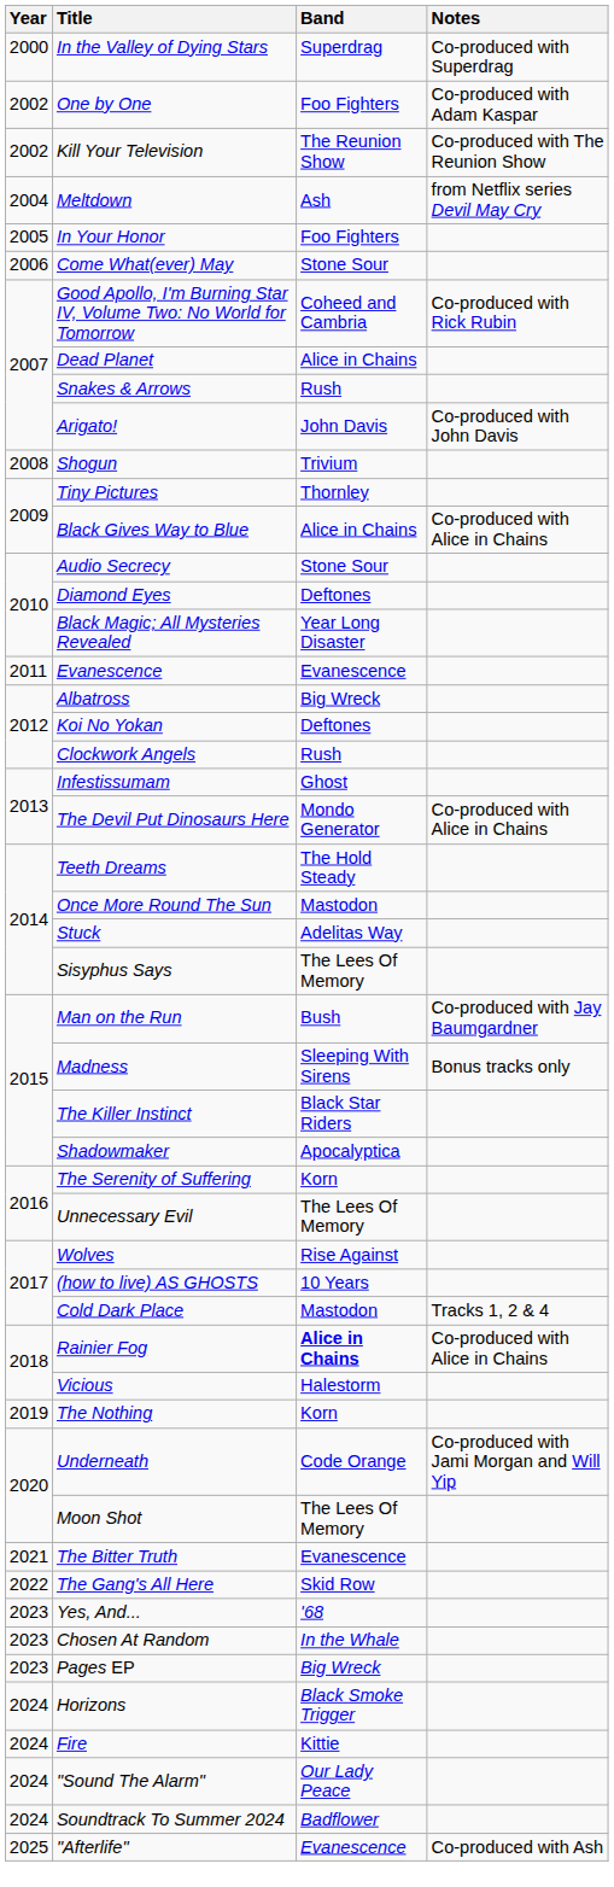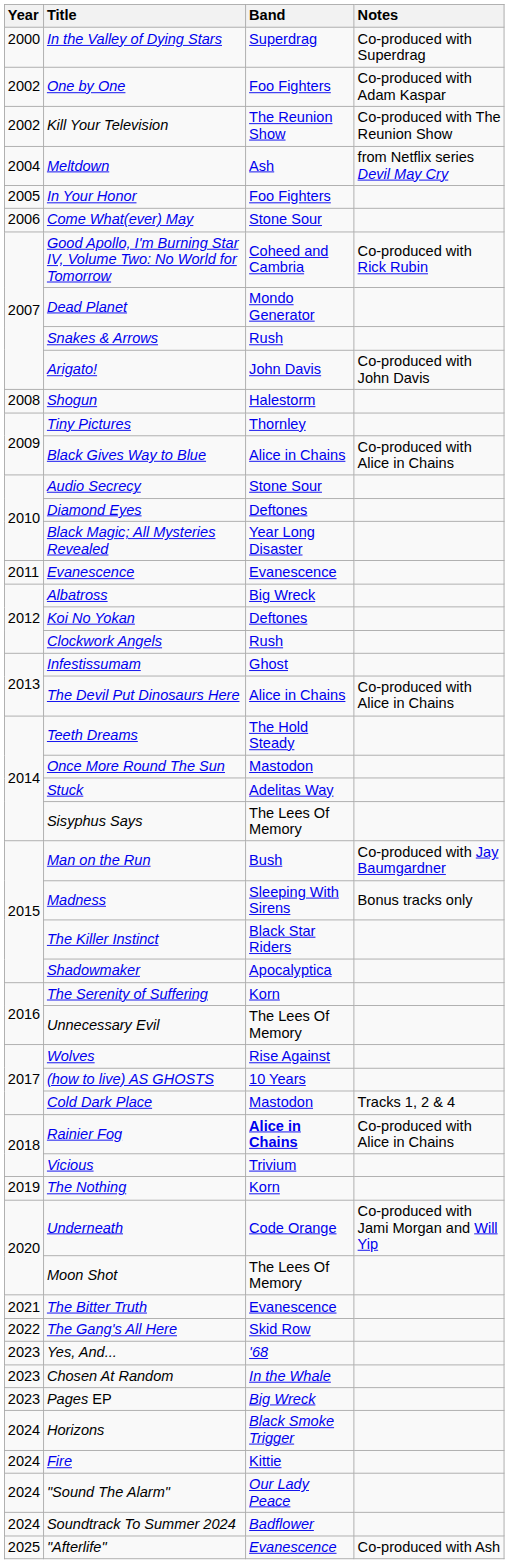Dead Planet | Band: Alice in Chains -> Mondo Generator
Shogun | Band: Trivium -> Halestorm
The Devil Put Dinosaurs Here | Band: Mondo Generator -> Alice in Chains
Vicious | Band: Halestorm -> Trivium
